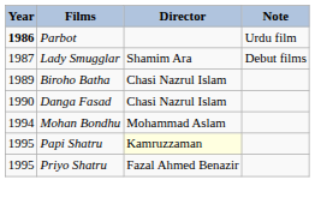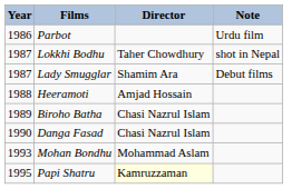Parbot | Year: bold -> normal
+ row: 1987 | Lokkhi Bodhu | Taher Chowdhury | shot in Nepal
+ row: 1988 | Heeramoti | Amjad Hossain
Mohan Bondhu | Year: 1994 -> 1993
- row: 1995 | Priyo Shatru | Fazal Ahmed Benazir
